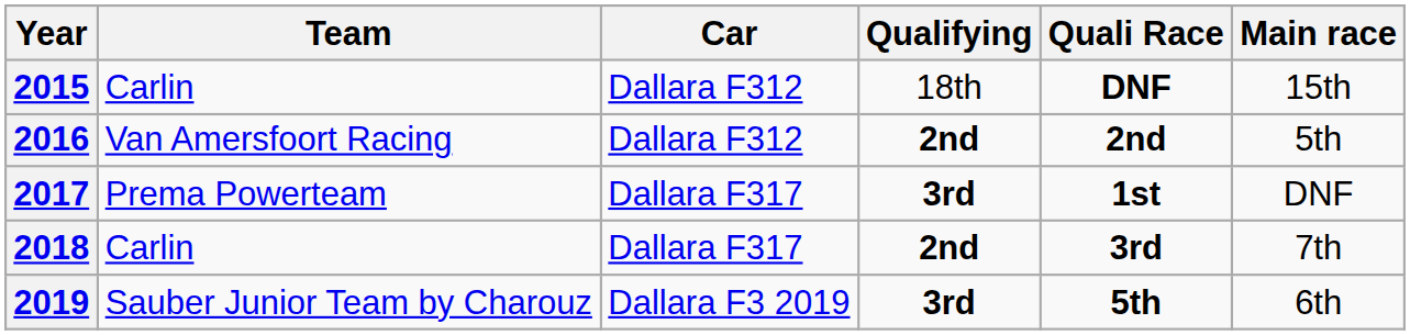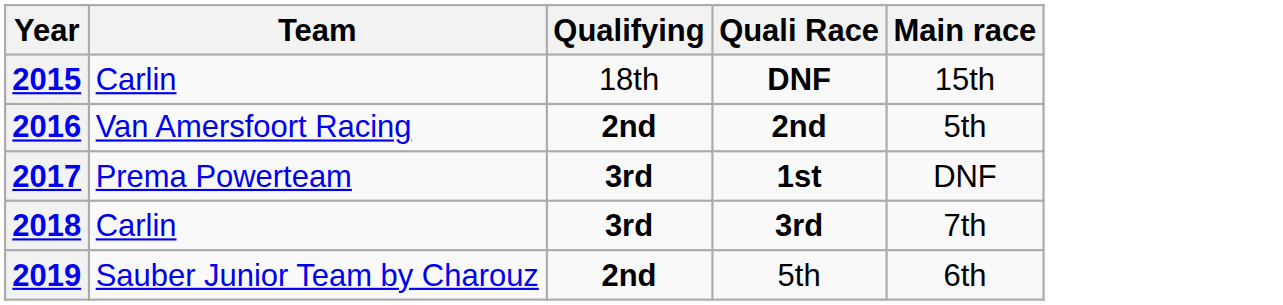- column: Car | Dallara F312 | Dallara F312 | Dallara F317 | Dallara F317 | Dallara F3 2019
2018 | Qualifying: 2nd -> 3rd
2019 | Qualifying: 3rd -> 2nd
2019 | Quali Race: bold -> normal
